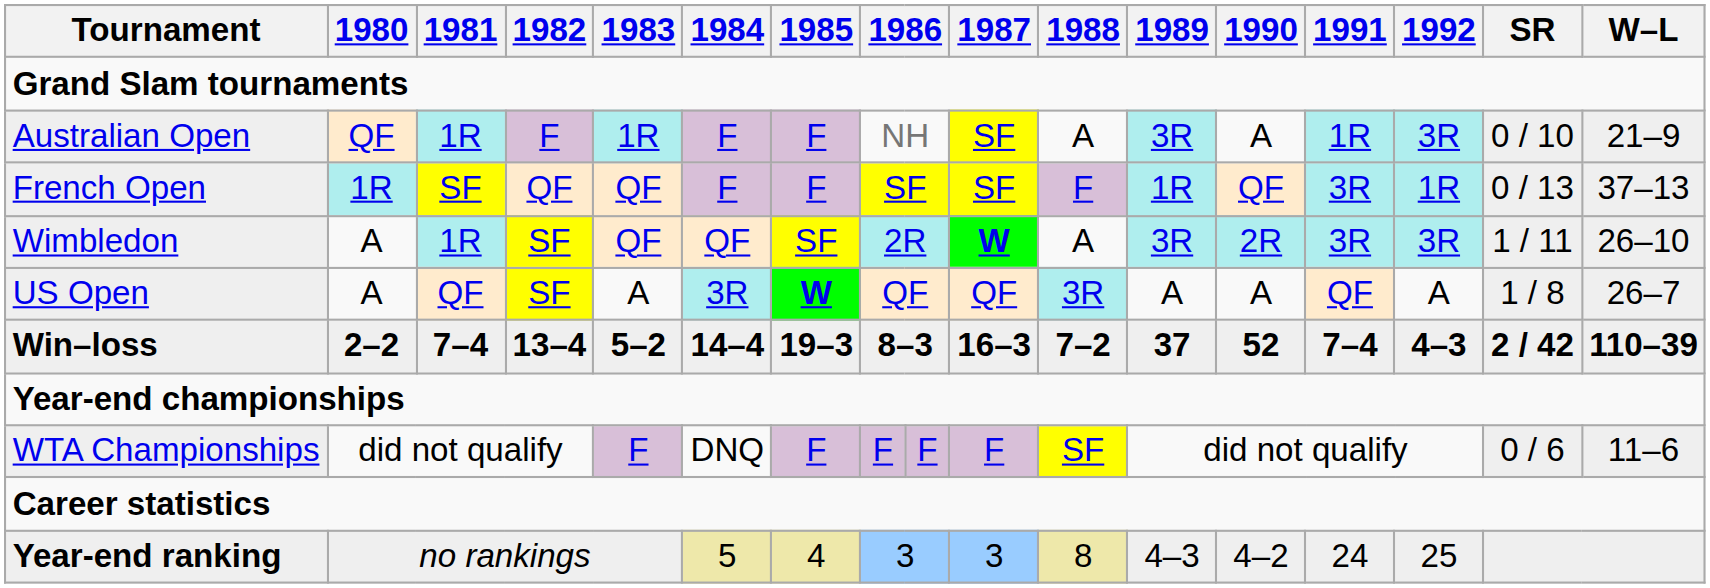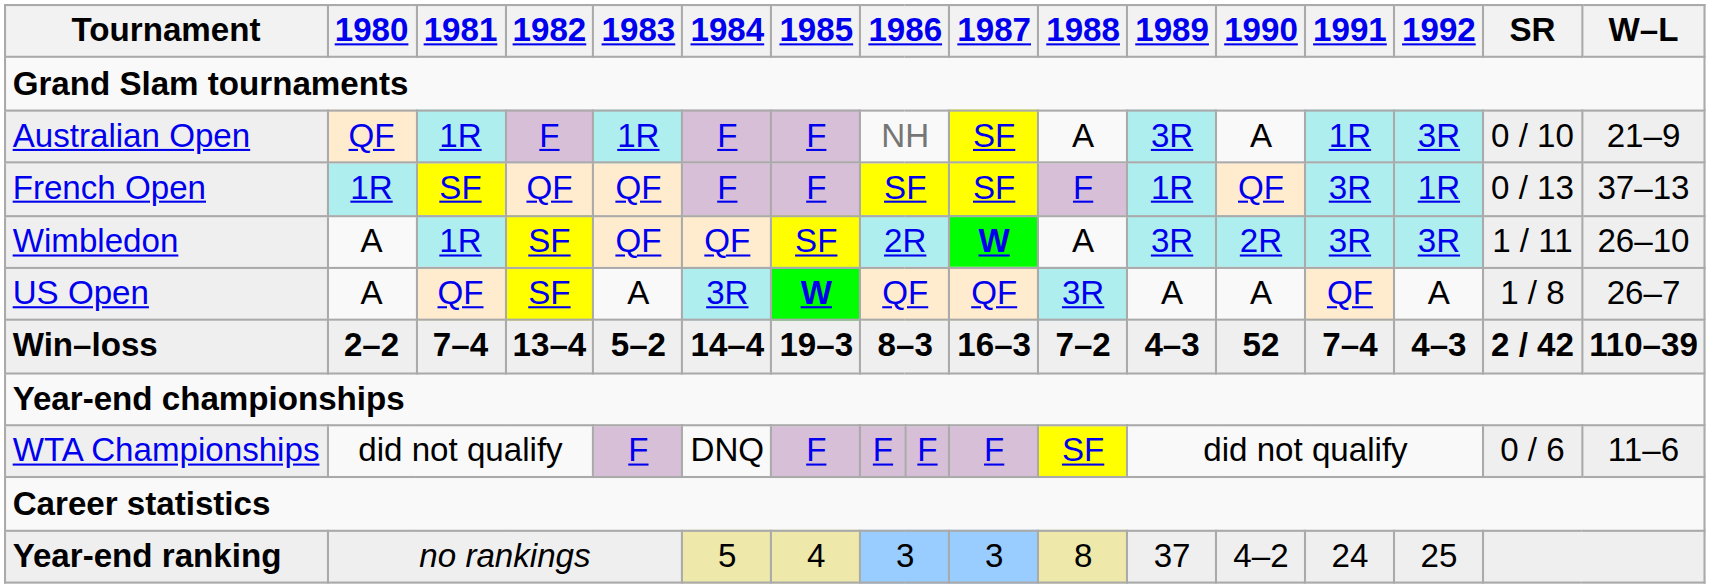Win–loss | 1989: 37 -> 4–3
Year-end ranking | 1989: 4–3 -> 37
